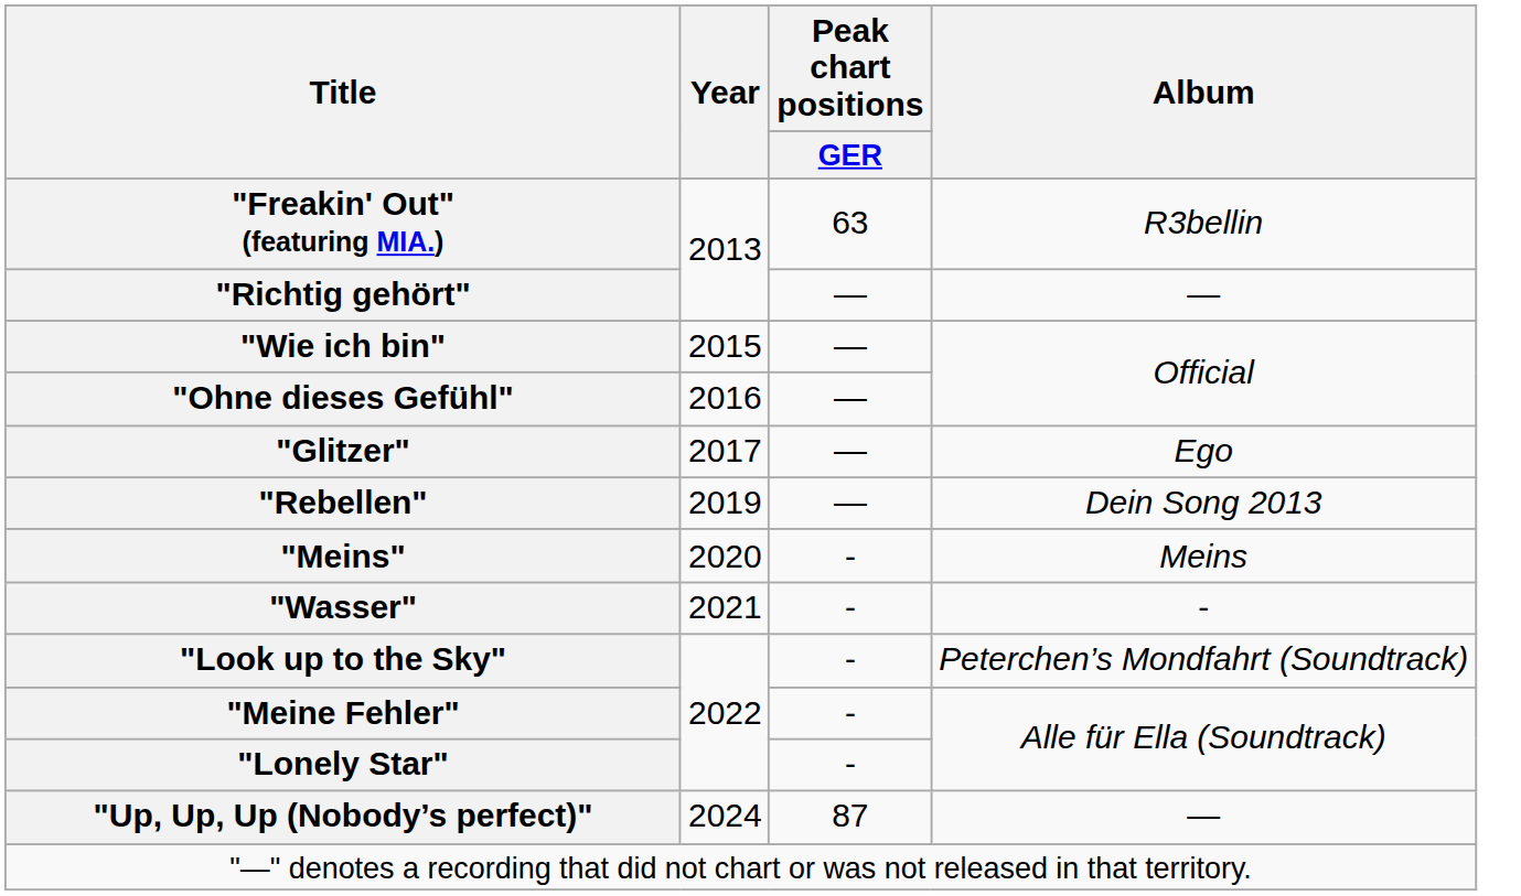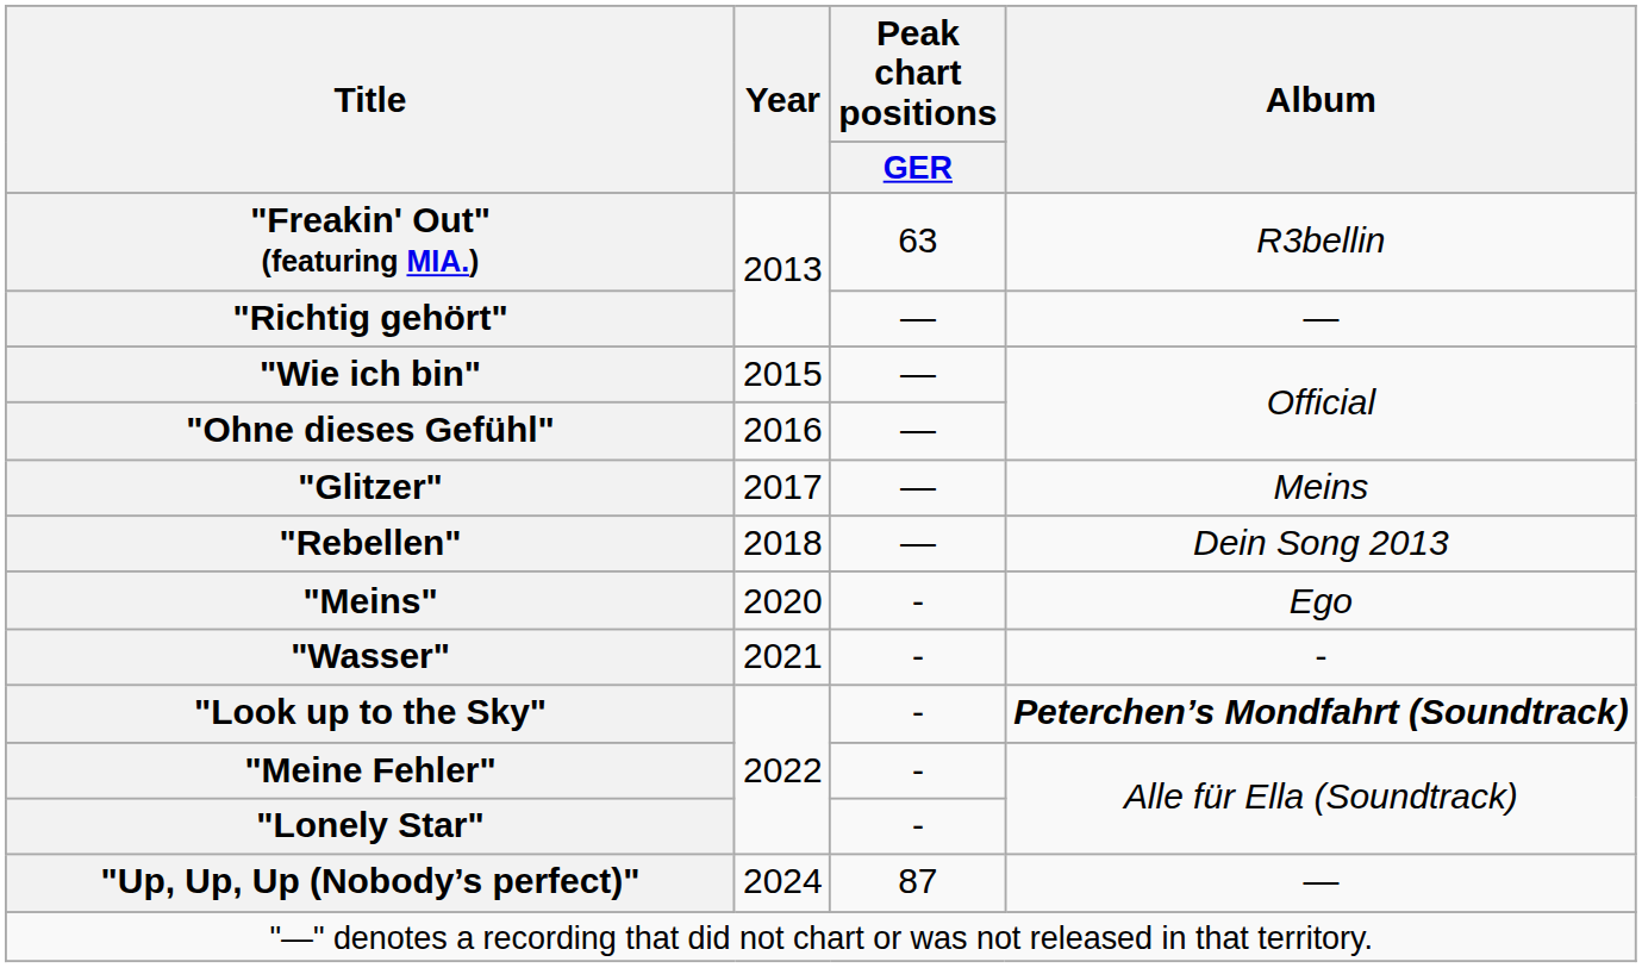"Glitzer" | Album: Ego -> Meins
"Rebellen" | Year: 2019 -> 2018
"Meins" | Album: Meins -> Ego
"Look up to the Sky" | Album: normal -> bold
